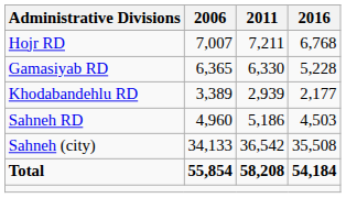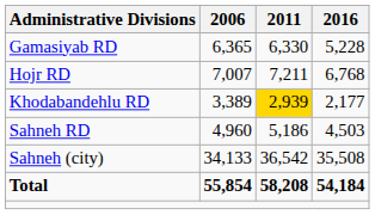rows swapped: Gamasiyab RD <-> Hojr RD
Khodabandehlu RD | 2011: no background -> gold background
